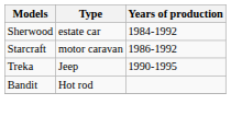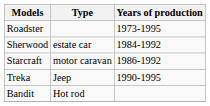+ row: Roadster | 1973-1995
